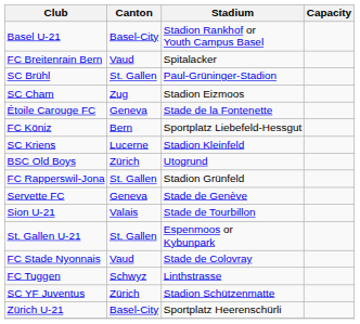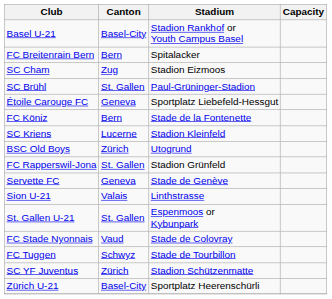FC Breitenrain Bern | Canton: Vaud -> Bern
rows swapped: SC Brühl <-> SC Cham
Étoile Carouge FC | Stadium: Stade de la Fontenette -> Sportplatz Liebefeld-Hessgut
FC Köniz | Stadium: Sportplatz Liebefeld-Hessgut -> Stade de la Fontenette
Sion U-21 | Stadium: Stade de Tourbillon -> Linthstrasse
FC Tuggen | Stadium: Linthstrasse -> Stade de Tourbillon
